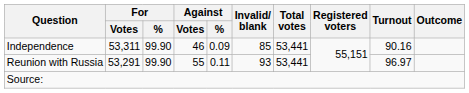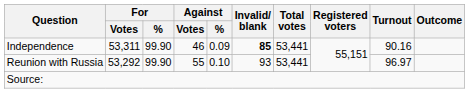Independence | Invalid/ blank: normal -> bold
Reunion with Russia | For / Votes: 53,291 -> 53,292
Reunion with Russia | Against / %: 0.11 -> 0.10
